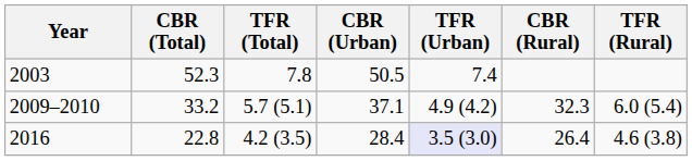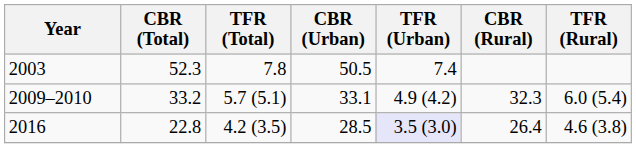2009–2010 | CBR (Urban): 37.1 -> 33.1
2016 | CBR (Urban): 28.4 -> 28.5
